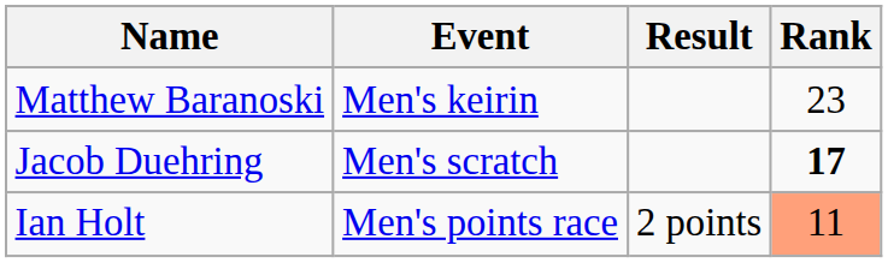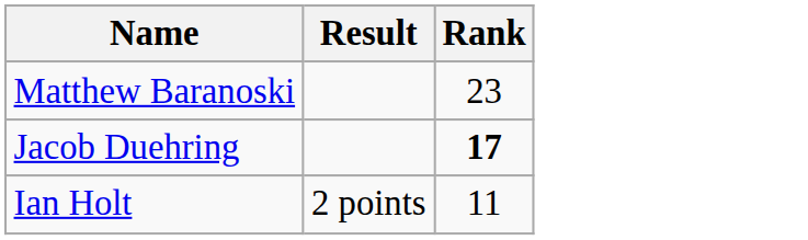- column: Event | Men's keirin | Men's scratch | Men's points race
Ian Holt | Rank: lightsalmon background -> no background
